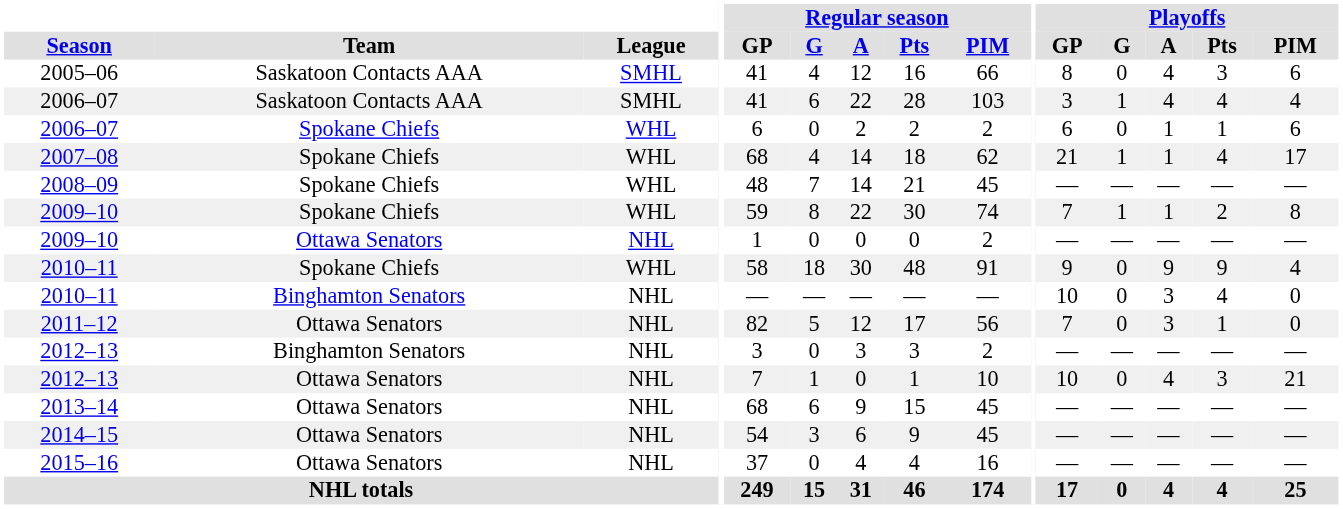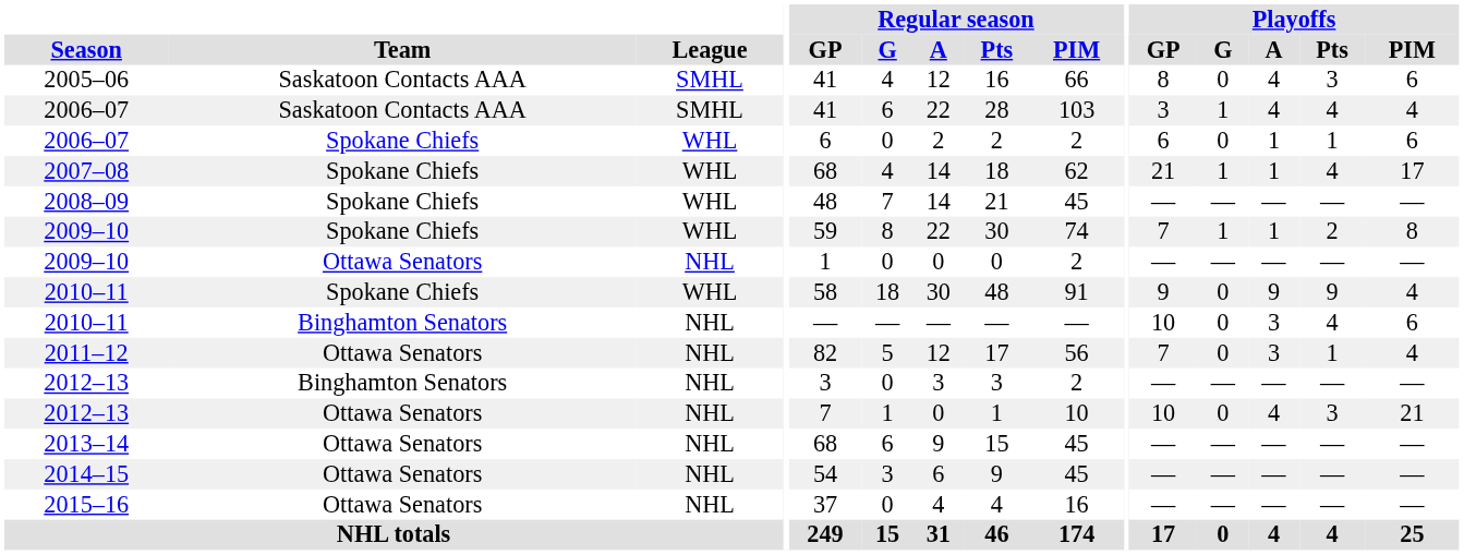2010–11 / Binghamton Senators | Playoffs / PIM: 0 -> 6
2011–12 | Playoffs / PIM: 0 -> 4
